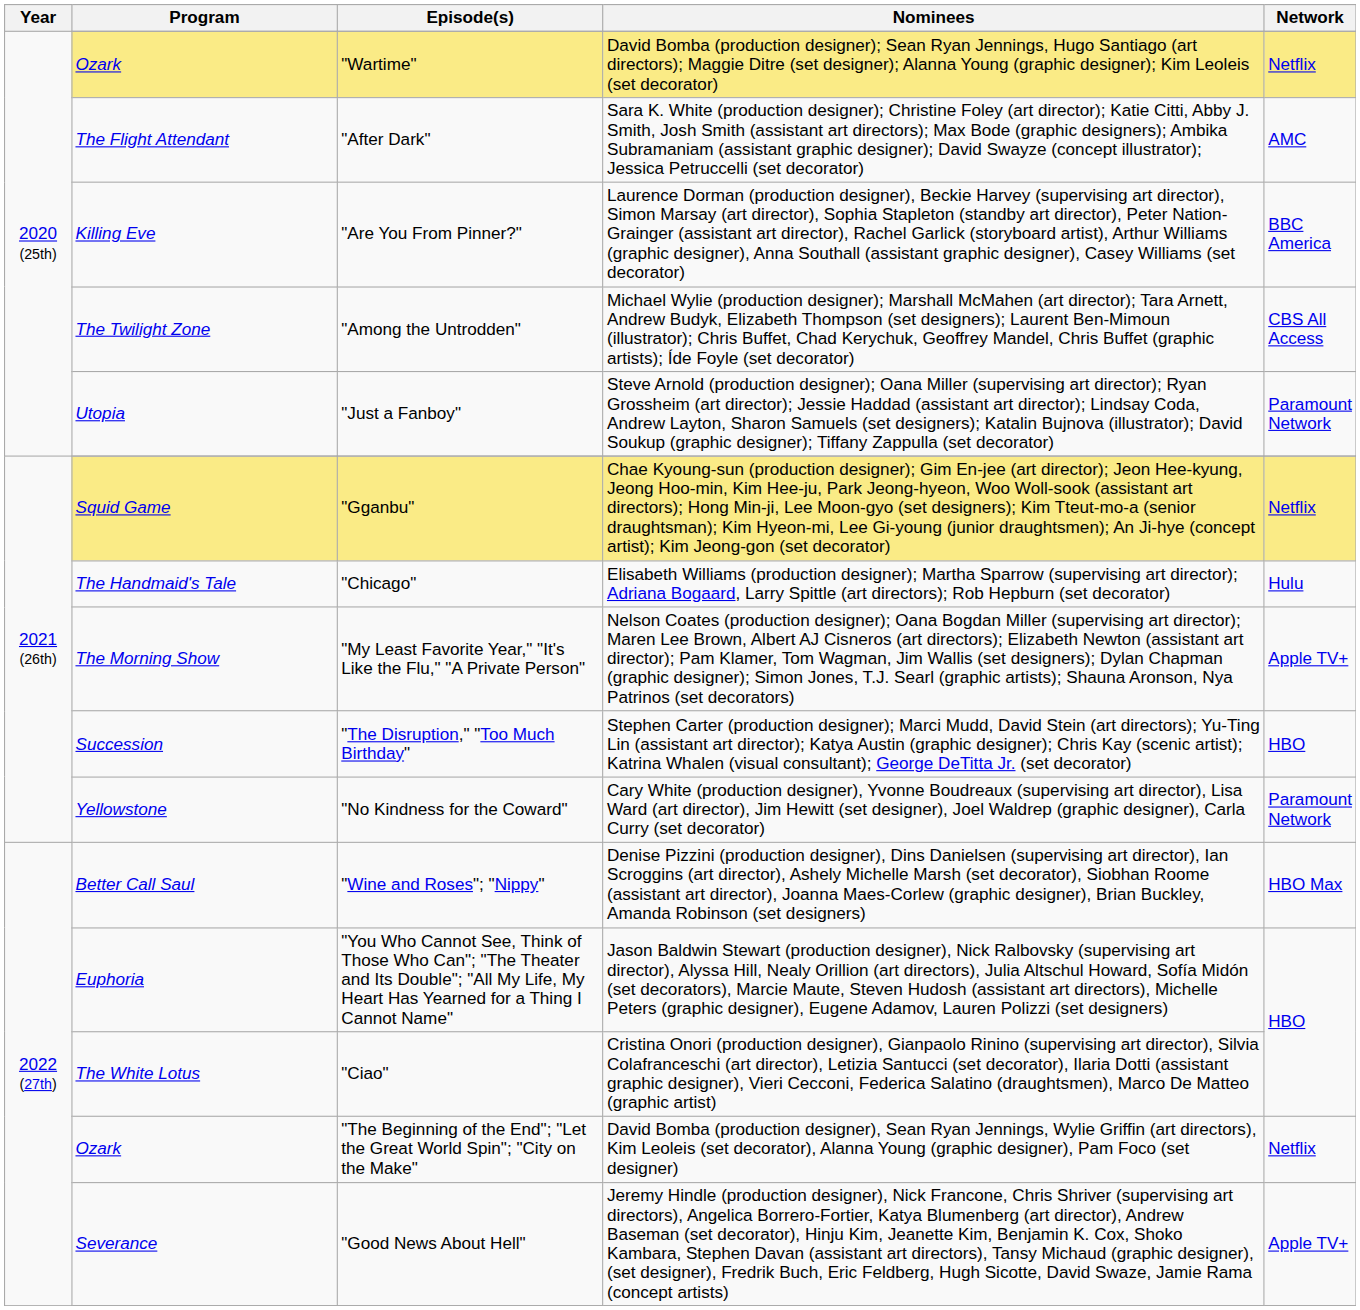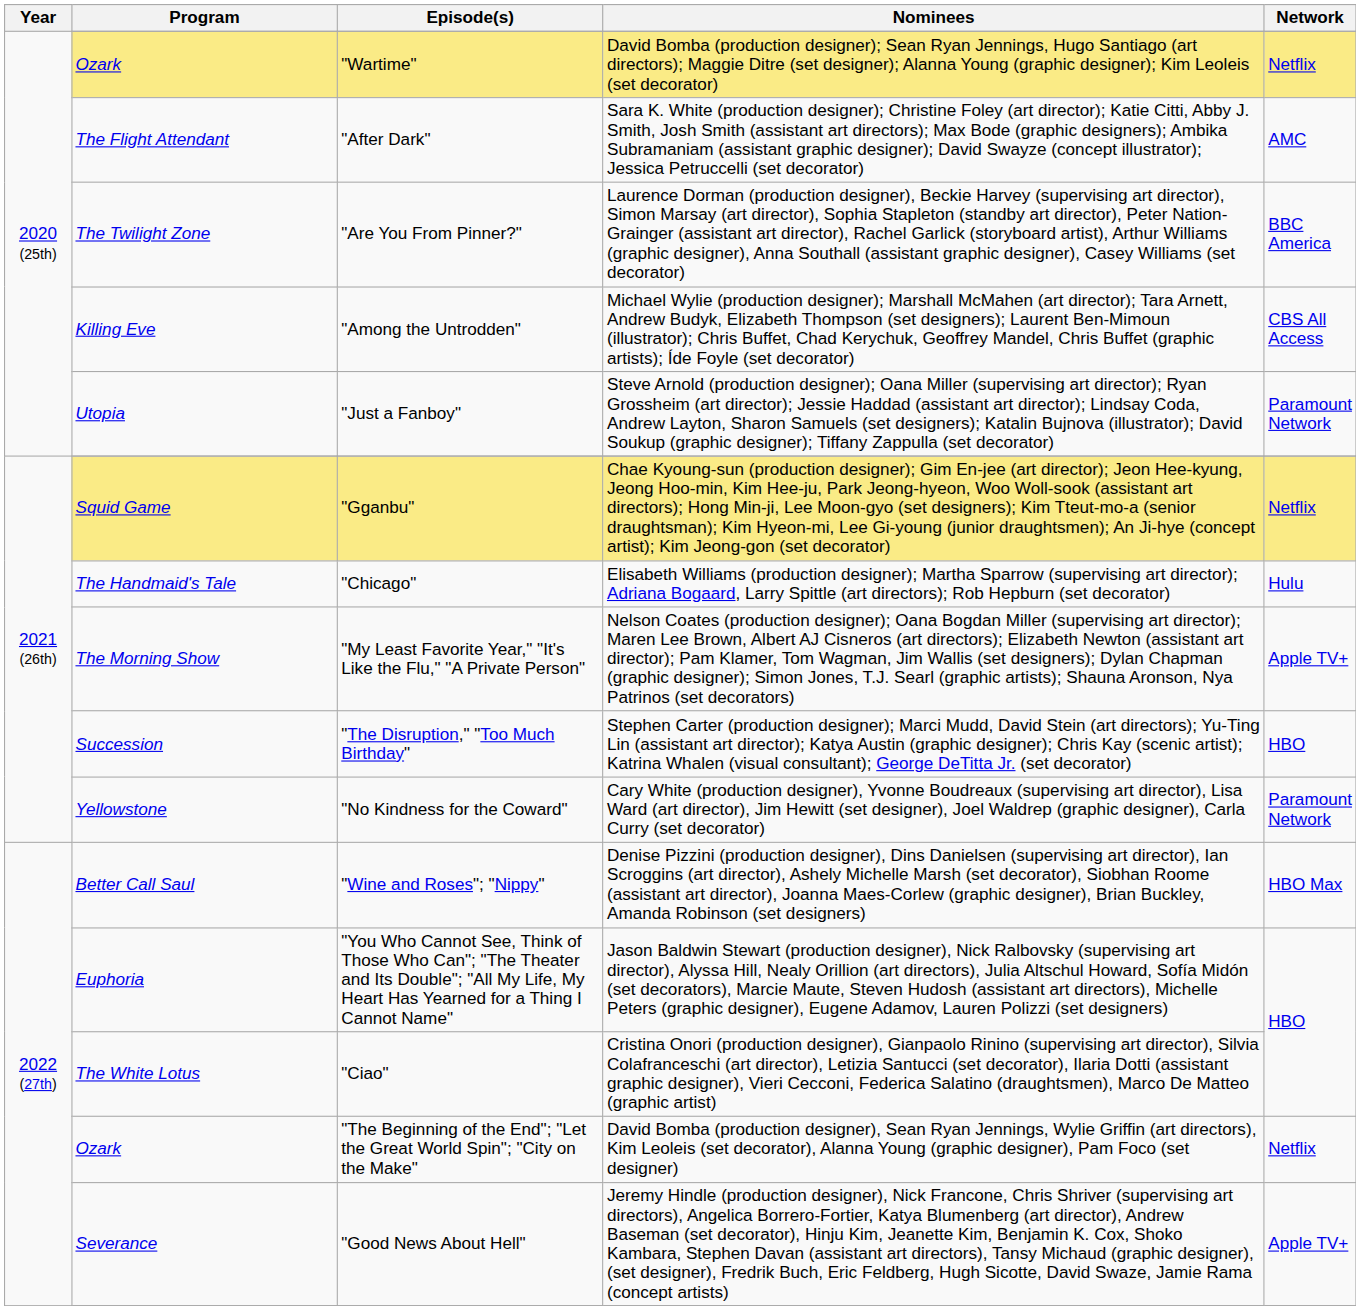"Are You From Pinner?" | Program: Killing Eve -> The Twilight Zone
"Among the Untrodden" | Program: The Twilight Zone -> Killing Eve
